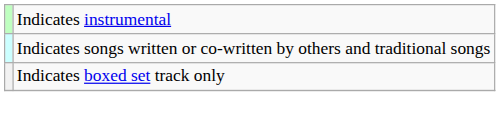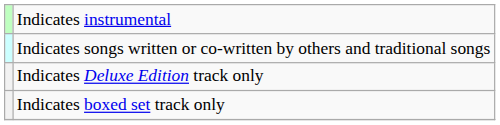+ row: Indicates Deluxe Edition track only
